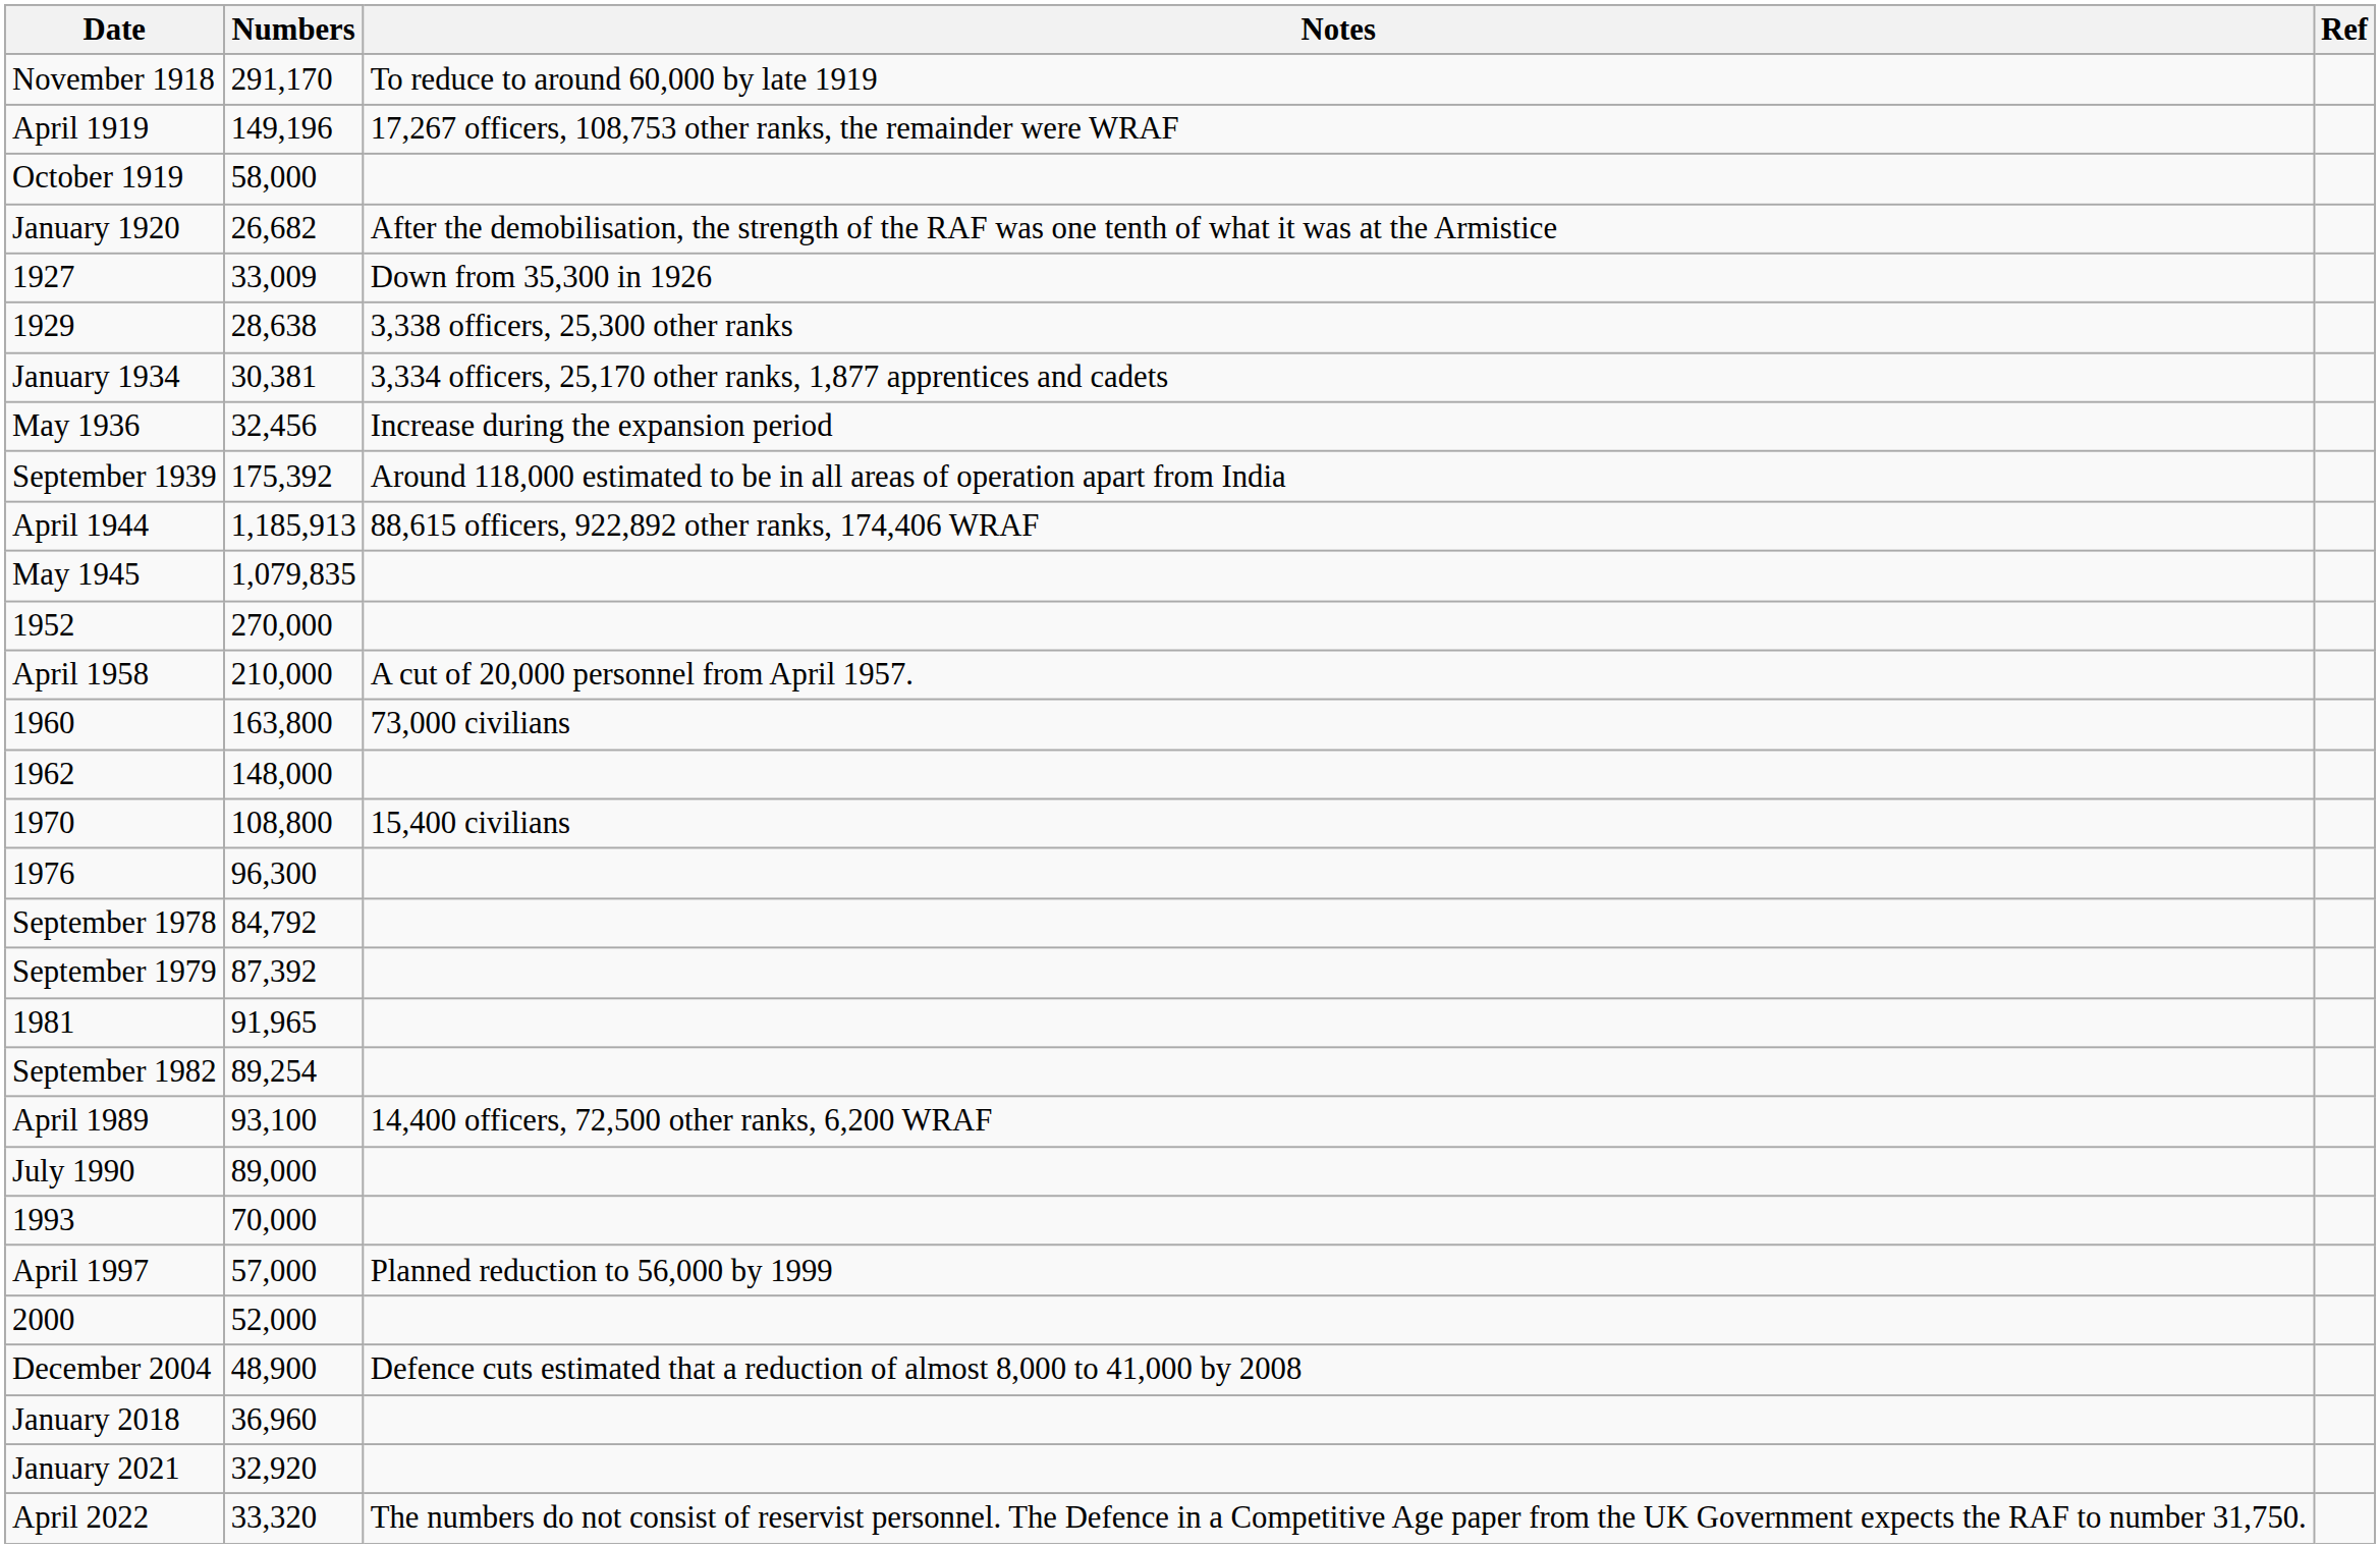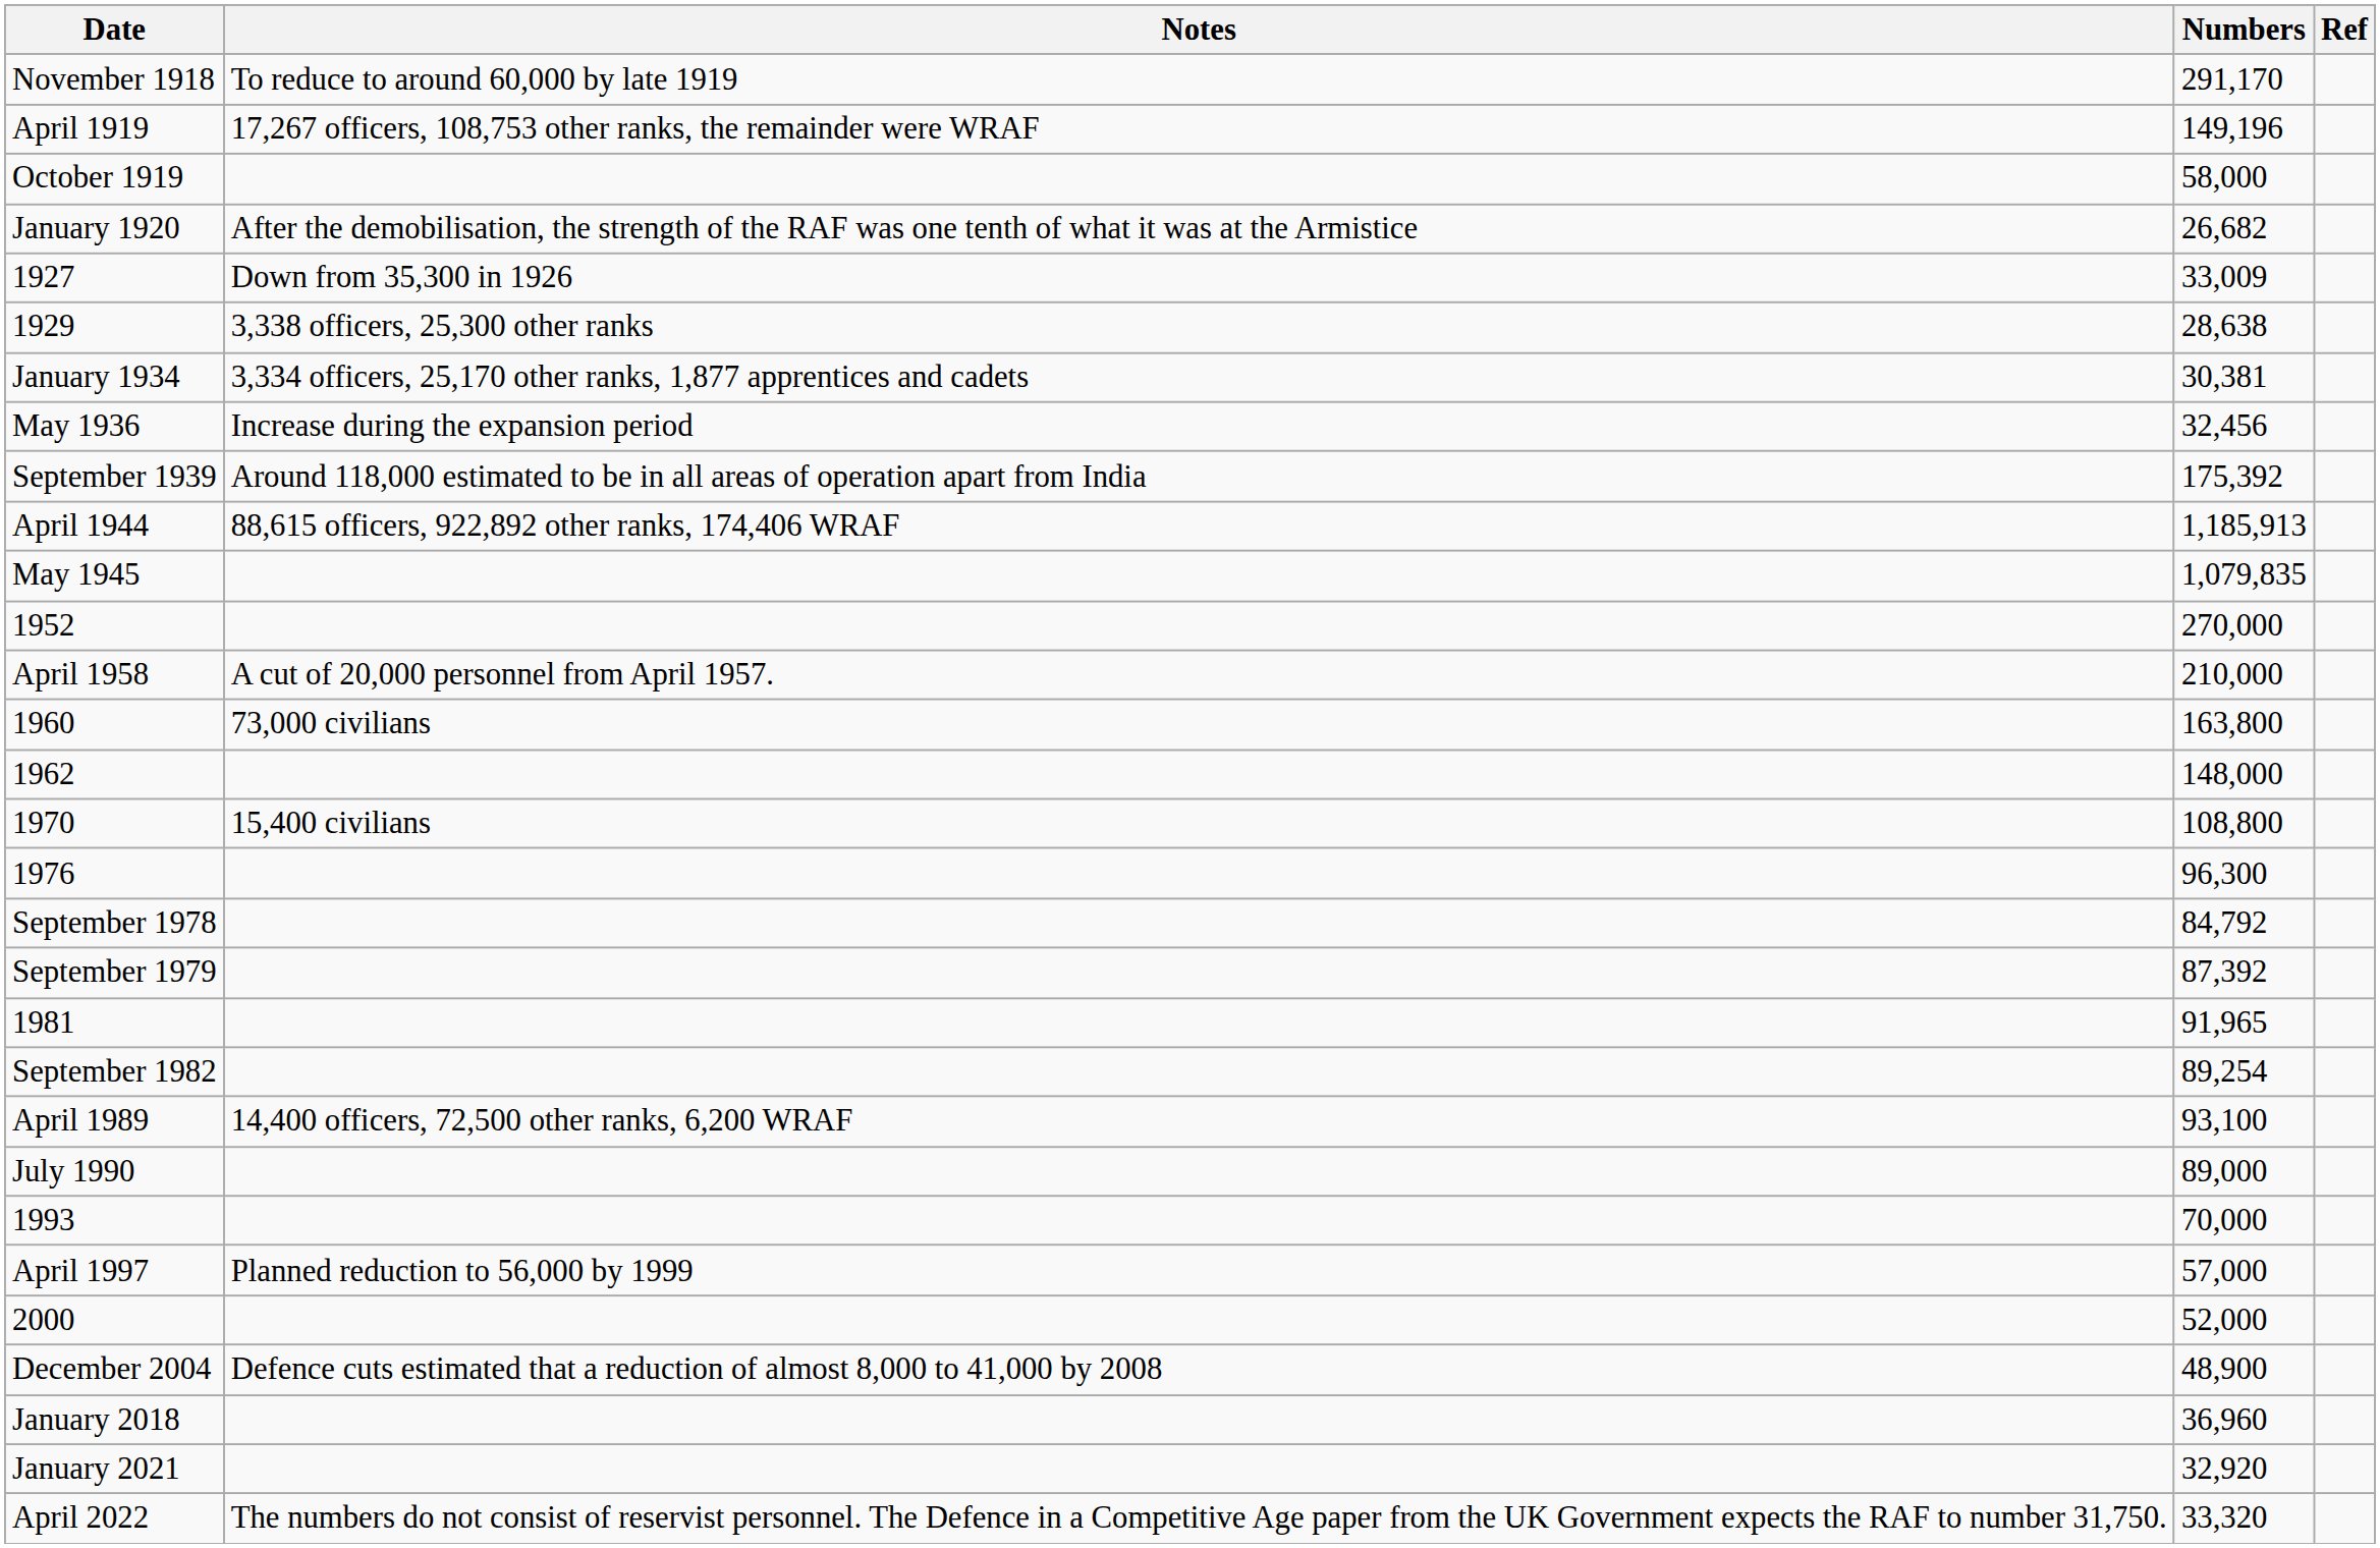columns swapped: Numbers <-> Notes
